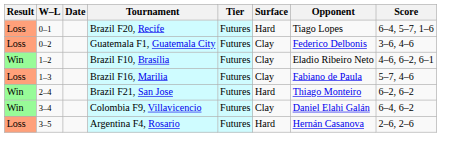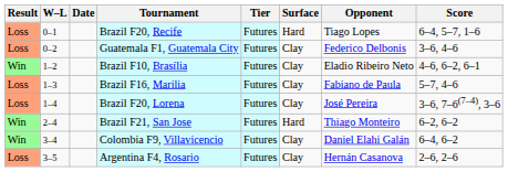+ row: Loss | 1–4 | Brazil F20, Lorena | Futures | Clay | José Pereira | 3–6, 7–6(7–4), 3–6
Argentina F4, Rosario | Surface: Hard -> Clay
